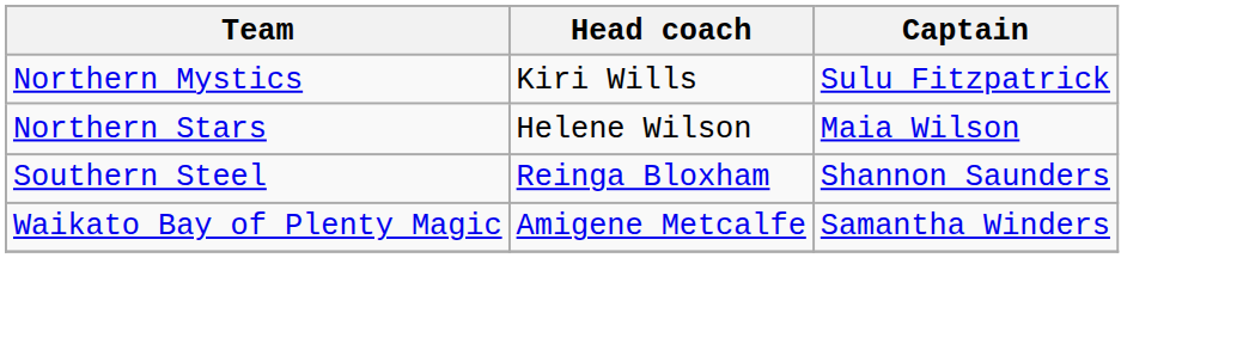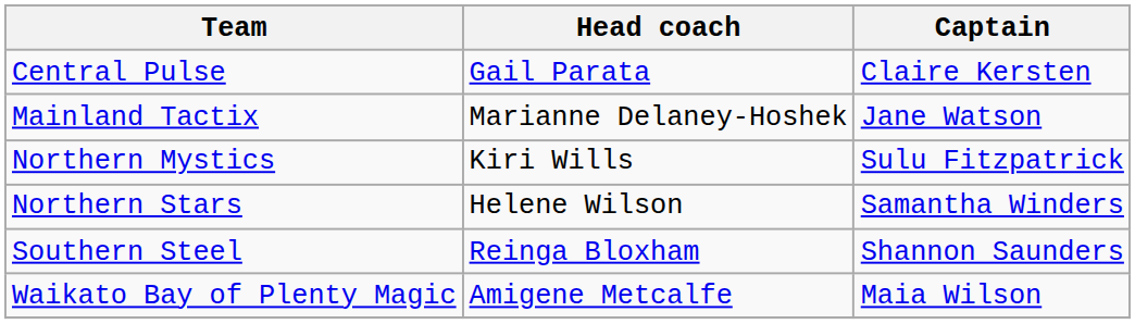+ row: Central Pulse | Gail Parata | Claire Kersten
+ row: Mainland Tactix | Marianne Delaney-Hoshek | Jane Watson
Northern Stars | Captain: Maia Wilson -> Samantha Winders
Waikato Bay of Plenty Magic | Captain: Samantha Winders -> Maia Wilson
